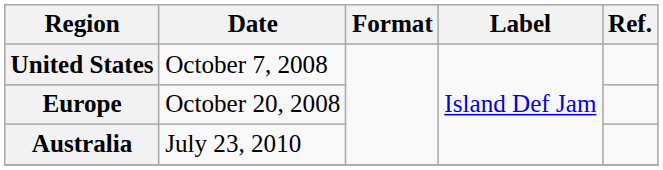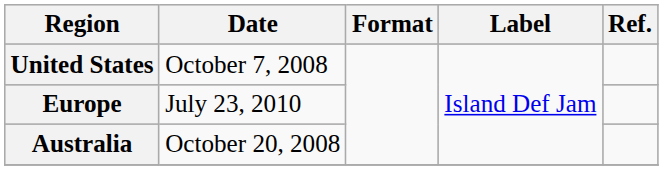Europe | Date: October 20, 2008 -> July 23, 2010
Australia | Date: July 23, 2010 -> October 20, 2008
